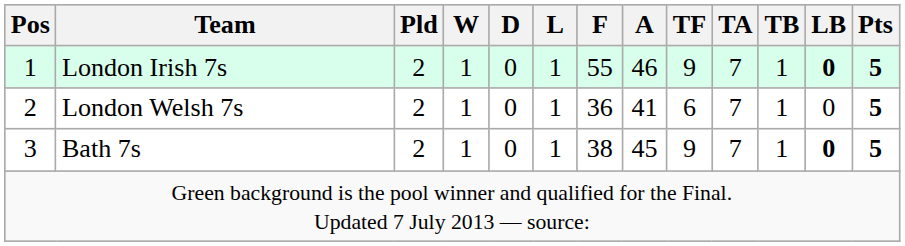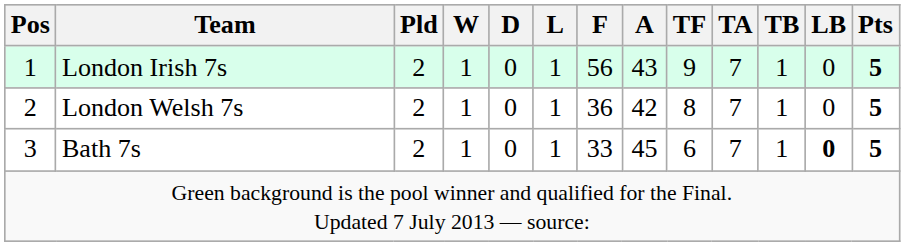London Irish 7s | F: 55 -> 56
London Irish 7s | A: 46 -> 43
London Irish 7s | LB: bold -> normal
London Welsh 7s | A: 41 -> 42
London Welsh 7s | TF: 6 -> 8
Bath 7s | F: 38 -> 33
Bath 7s | TF: 9 -> 6
